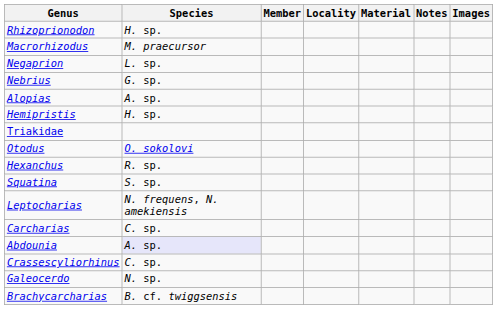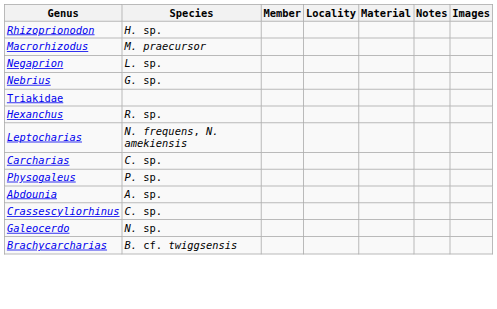- row: Alopias | A. sp.
- row: Hemipristis | H. sp.
- row: Otodus | O. sokolovi
- row: Squatina | S. sp.
+ row: Physogaleus | P. sp.
Abdounia | Species: lavender background -> no background
